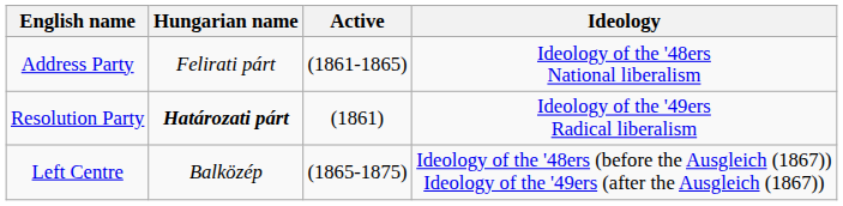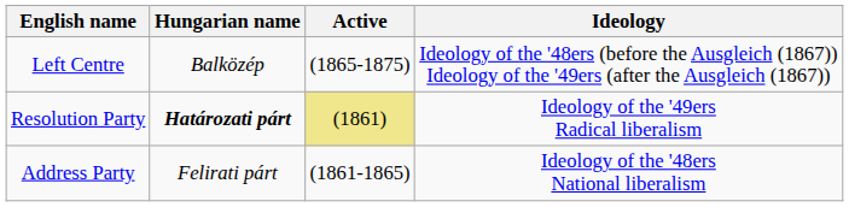rows swapped: Address Party <-> Left Centre
Resolution Party | Active: no background -> khaki background
